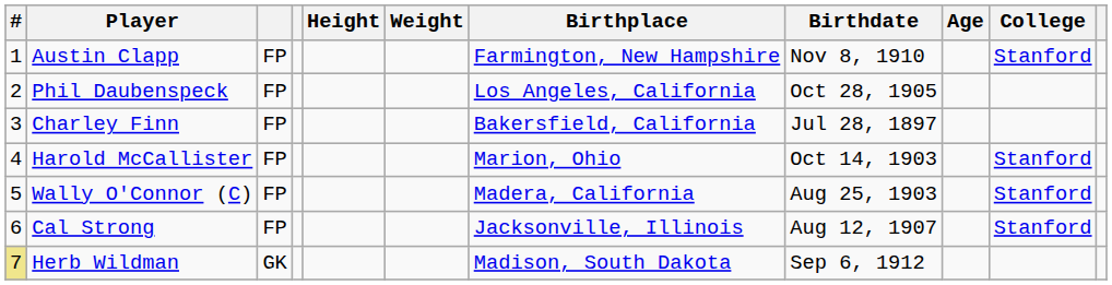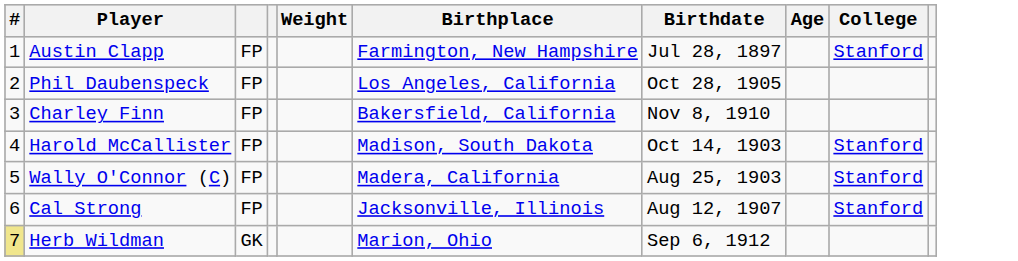- column: Height
Austin Clapp | Birthdate: Nov 8, 1910 -> Jul 28, 1897
Charley Finn | Birthdate: Jul 28, 1897 -> Nov 8, 1910
Harold McCallister | Birthplace: Marion, Ohio -> Madison, South Dakota
Herb Wildman | Birthplace: Madison, South Dakota -> Marion, Ohio
